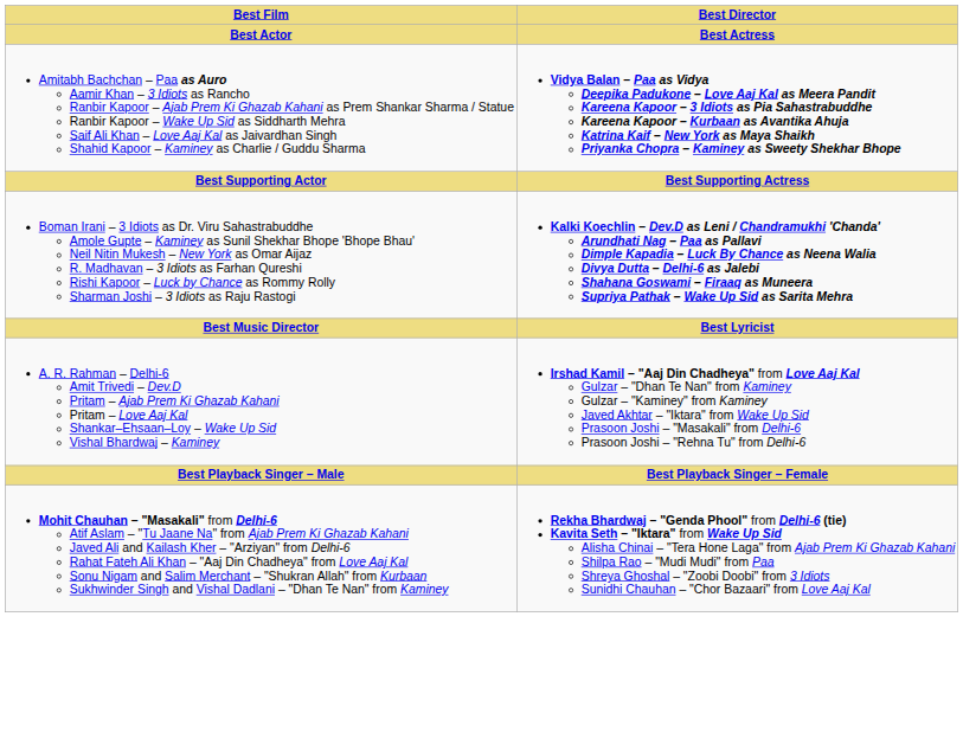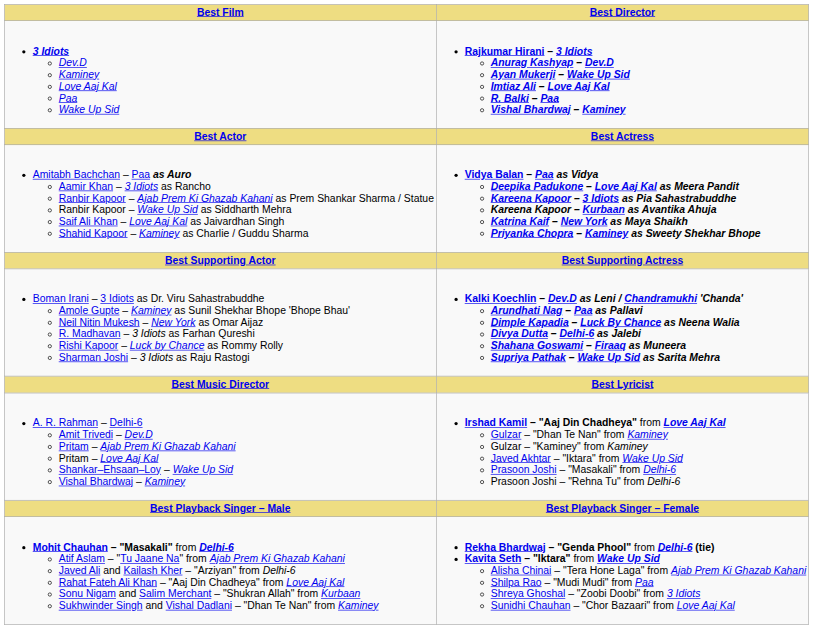+ row: 3 Idiots Dev.D Kaminey Love Aaj Kal Paa Wake Up Sid | Rajkumar Hirani – 3 Idiots Anurag Kashyap – Dev.D Ayan Mukerji – Wake Up Sid Imtiaz Ali – Love Aaj Kal R. Balki – Paa Vishal Bhardwaj – Kaminey
